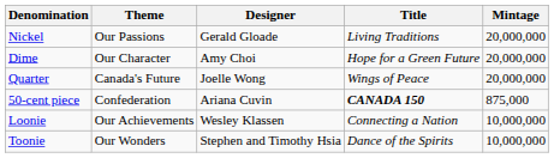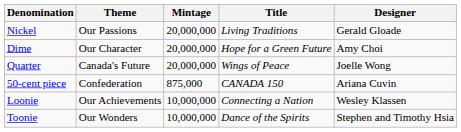columns swapped: Designer <-> Mintage
50-cent piece | Title: bold -> normal
